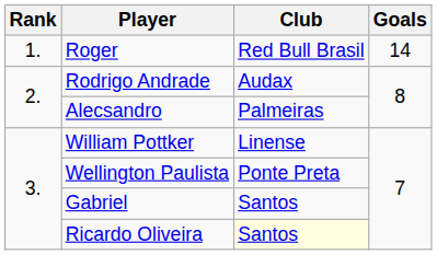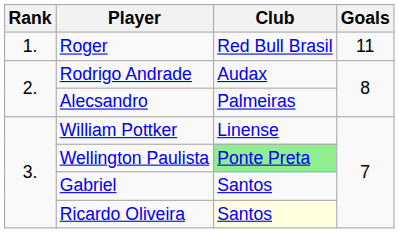Roger | Goals: 14 -> 11
Wellington Paulista | Club: no background -> lightgreen background
